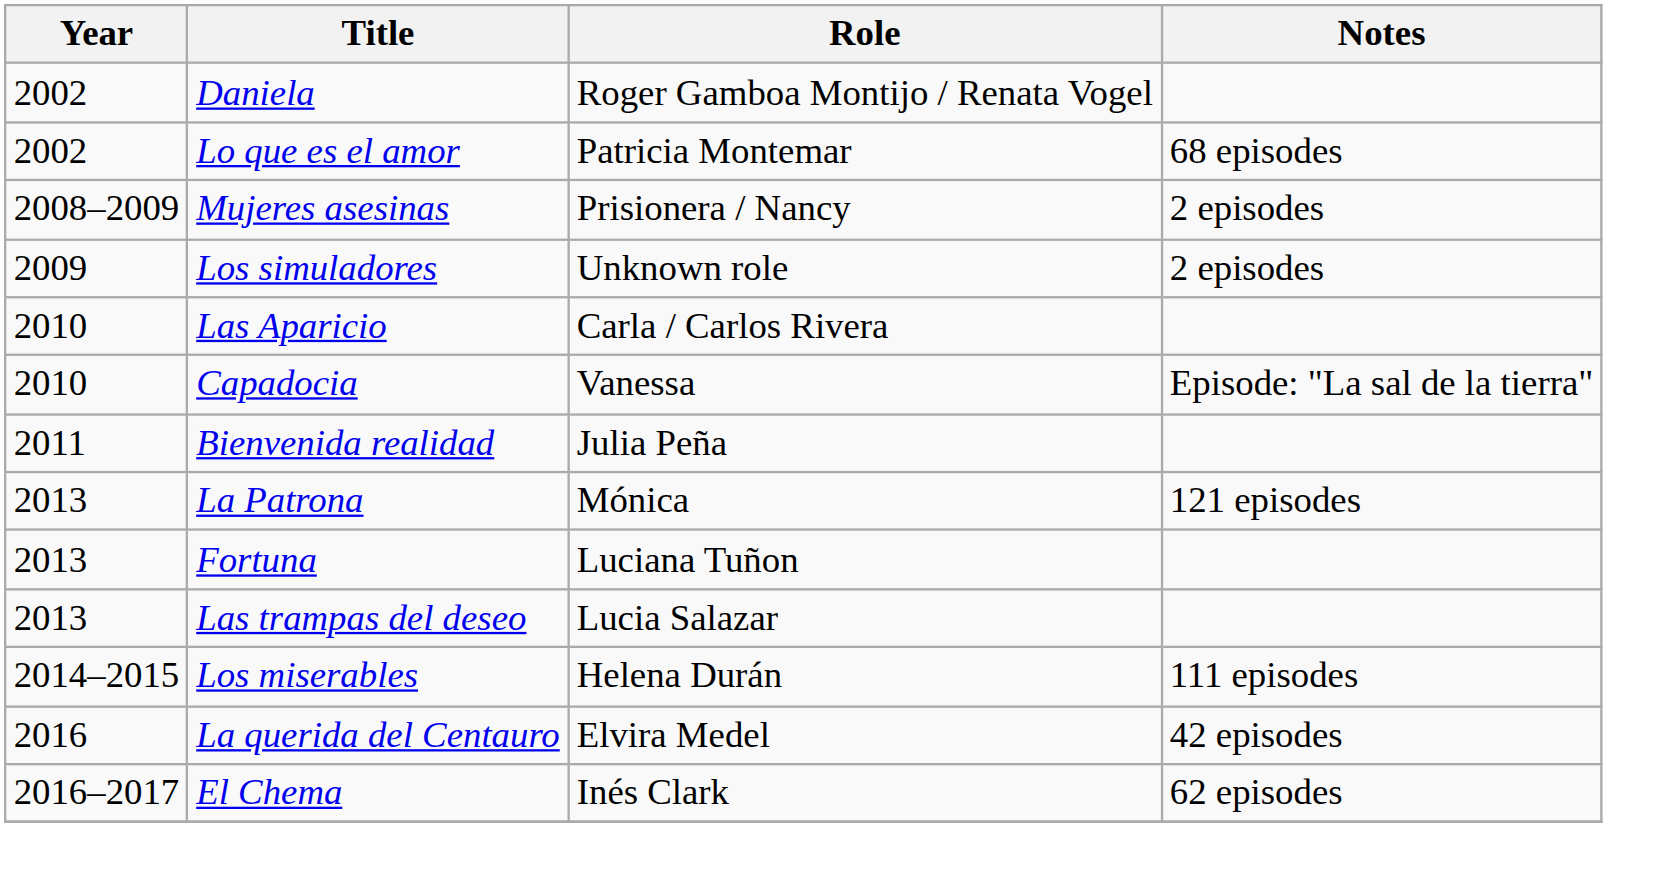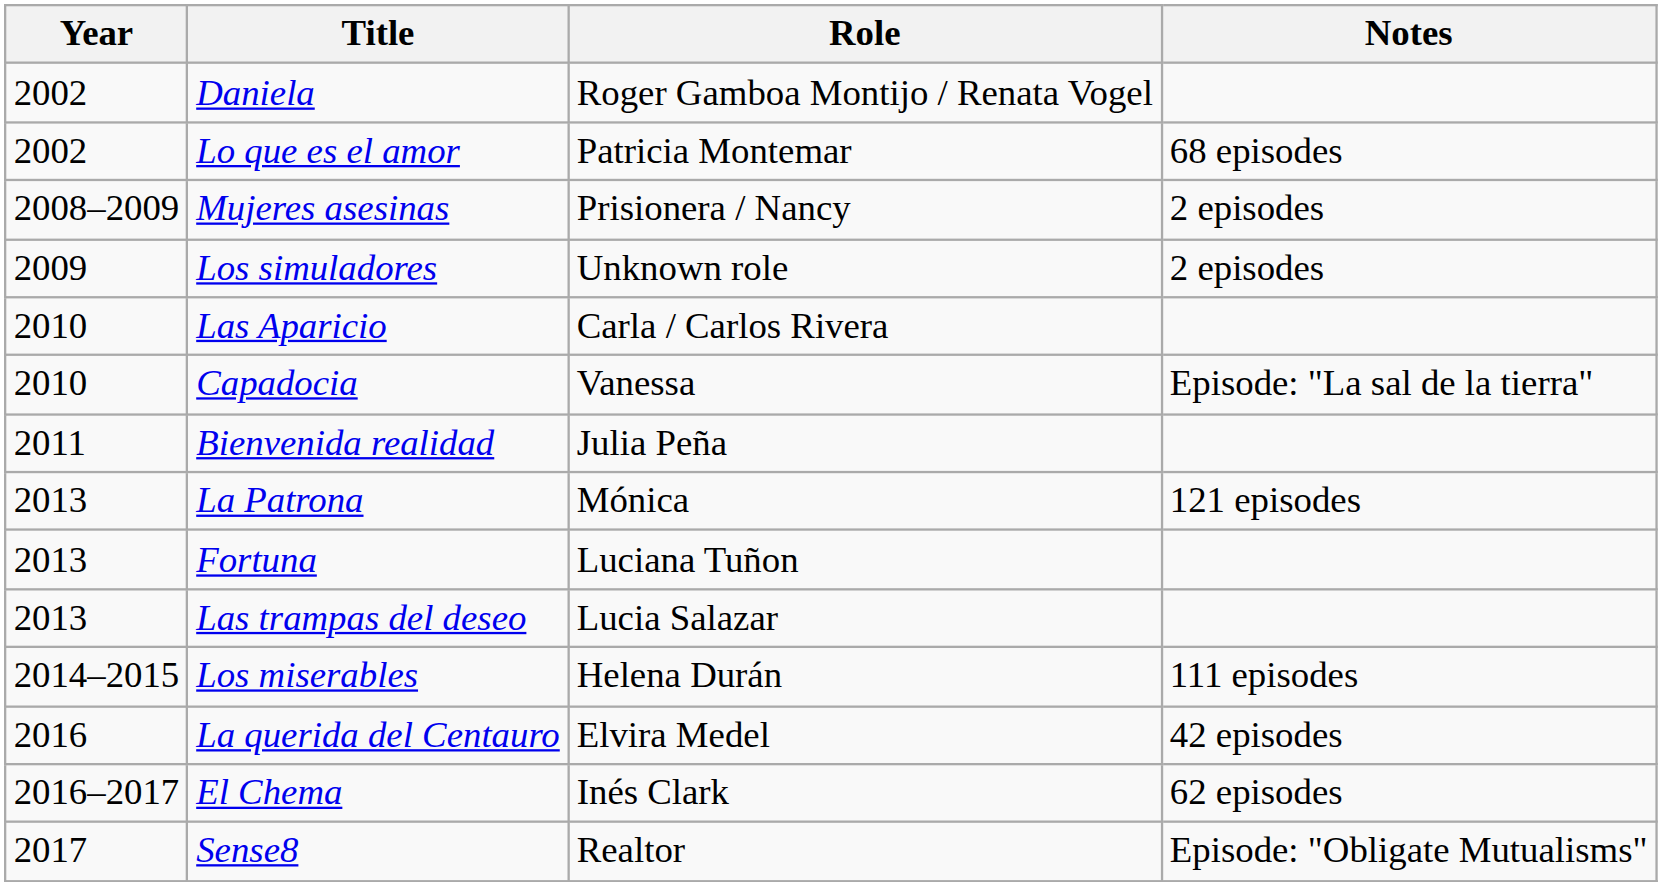+ row: 2017 | Sense8 | Realtor | Episode: "Obligate Mutualisms"
